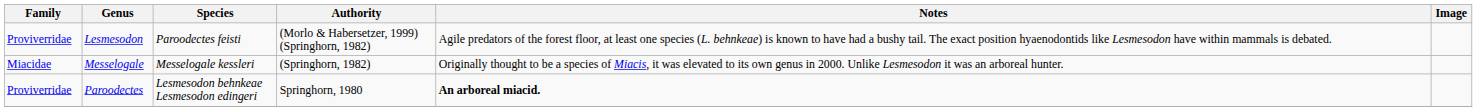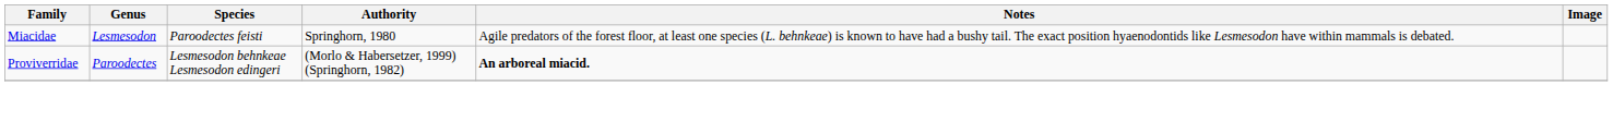Lesmesodon | Family: Proviverridae -> Miacidae
Lesmesodon | Authority: (Morlo & Habersetzer, 1999) (Springhorn, 1982) -> Springhorn, 1980
- row: Miacidae | Messelogale | Messelogale kessleri | (Springhorn, 1982) | Originally thought to be a species of Miacis, it was elevated to its own genus in 2000. Unlike Lesmesodon it was an arboreal hunter.
Paroodectes | Authority: Springhorn, 1980 -> (Morlo & Habersetzer, 1999) (Springhorn, 1982)
